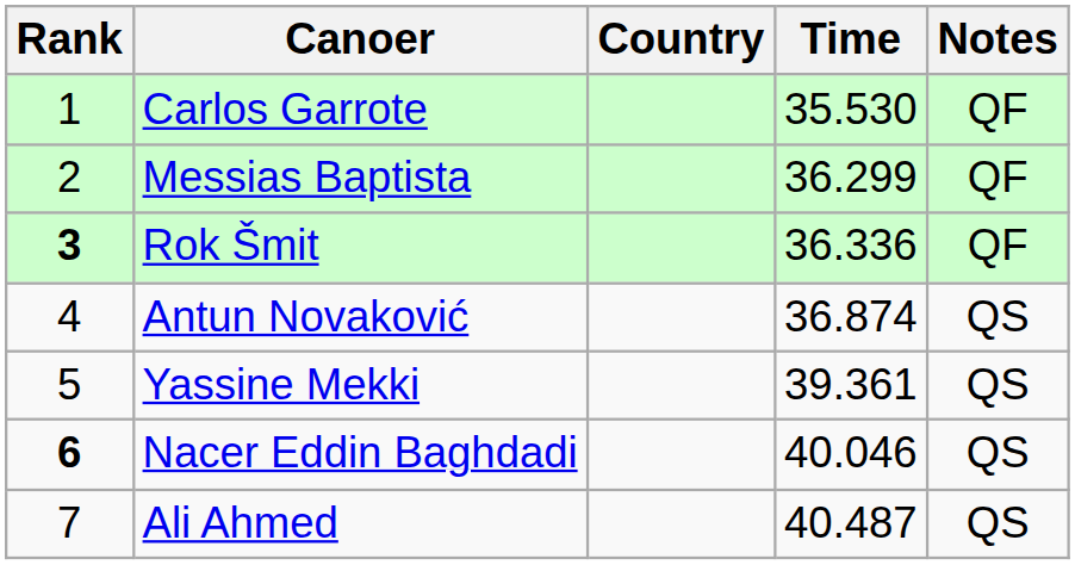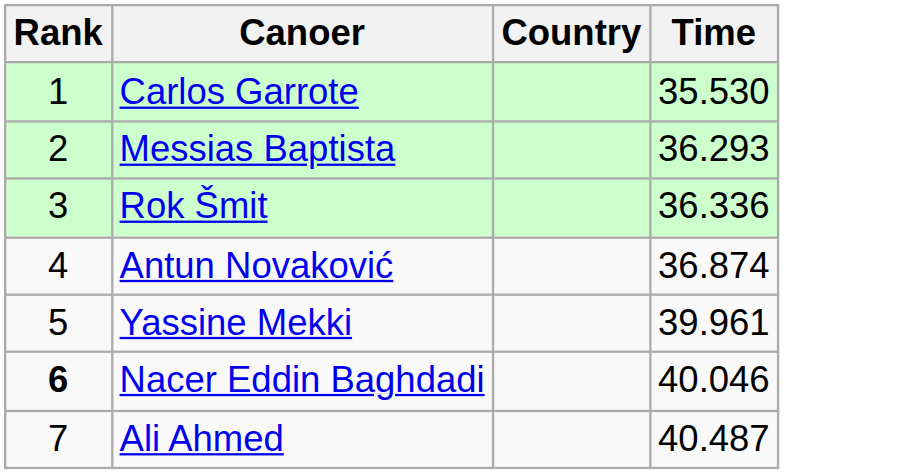- column: Notes | QF | QF | QF | QS | QS | QS | QS
Messias Baptista | Time: 36.299 -> 36.293
Rok Šmit | Rank: bold -> normal
Yassine Mekki | Time: 39.361 -> 39.961
